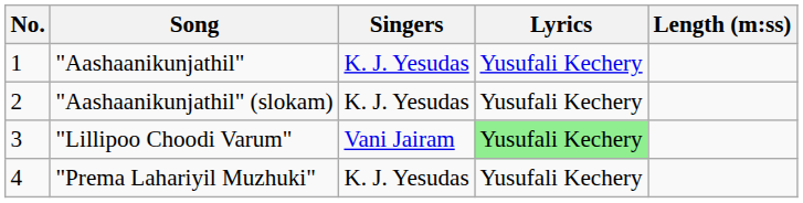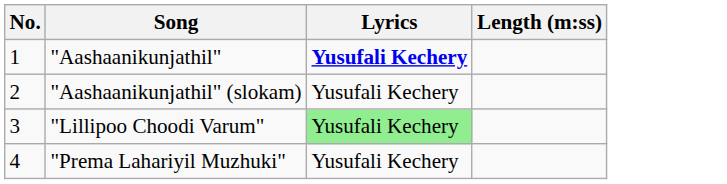- column: Singers | K. J. Yesudas | K. J. Yesudas | Vani Jairam | K. J. Yesudas
"Aashaanikunjathil" | Lyrics: normal -> bold
